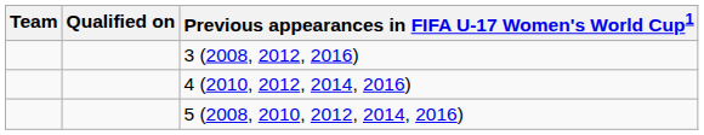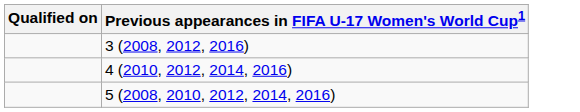- column: Team
